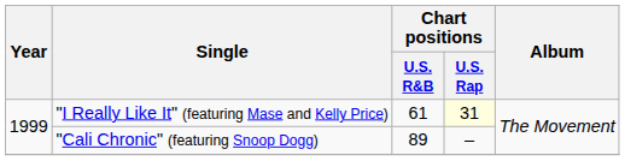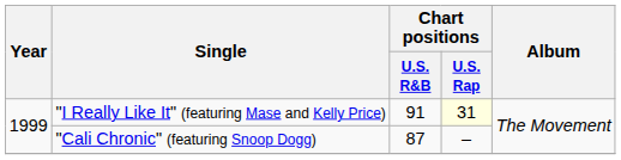"I Really Like It" (featuring Mase and Kelly Price) | Chart positions / U.S. R&B: 61 -> 91
"Cali Chronic" (featuring Snoop Dogg) | Chart positions / U.S. R&B: 89 -> 87
